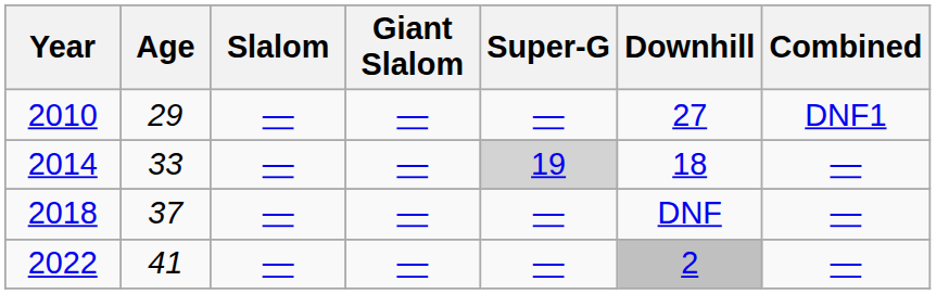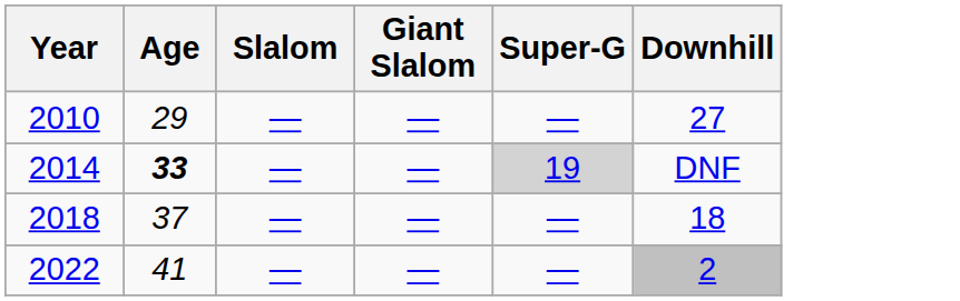- column: Combined | DNF1 | — | — | —
2014 | Age: normal -> bold
2014 | Downhill: 18 -> DNF
2018 | Downhill: DNF -> 18
